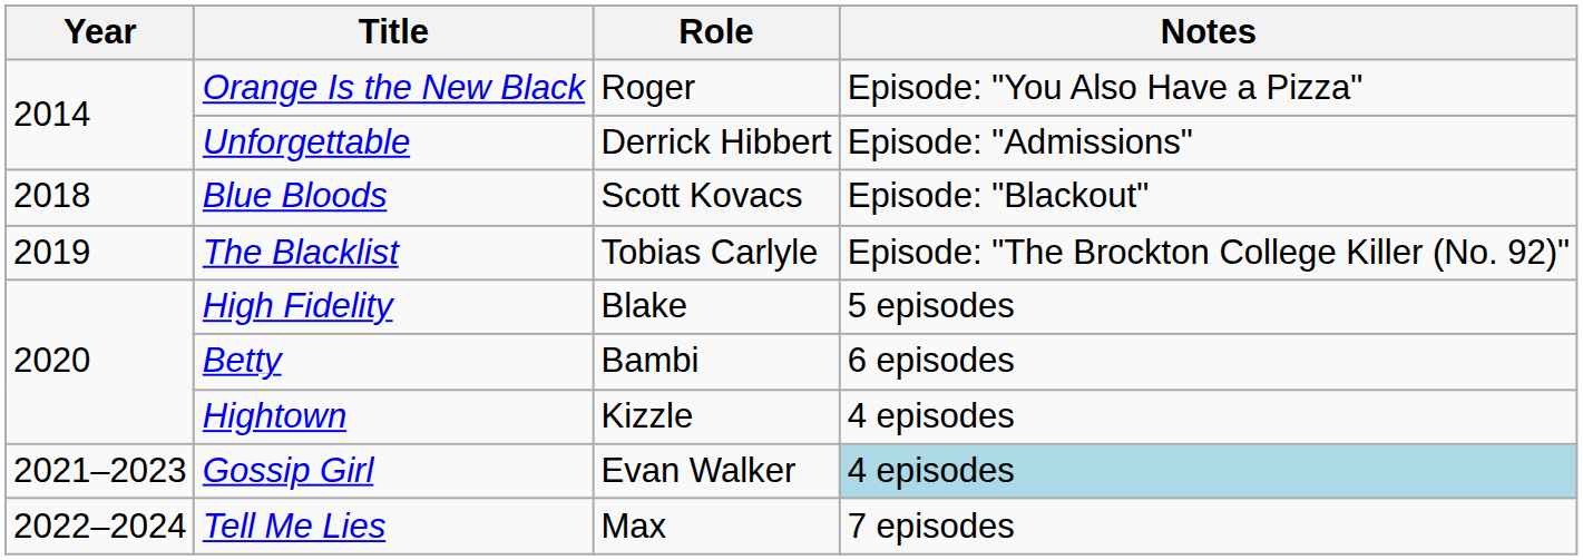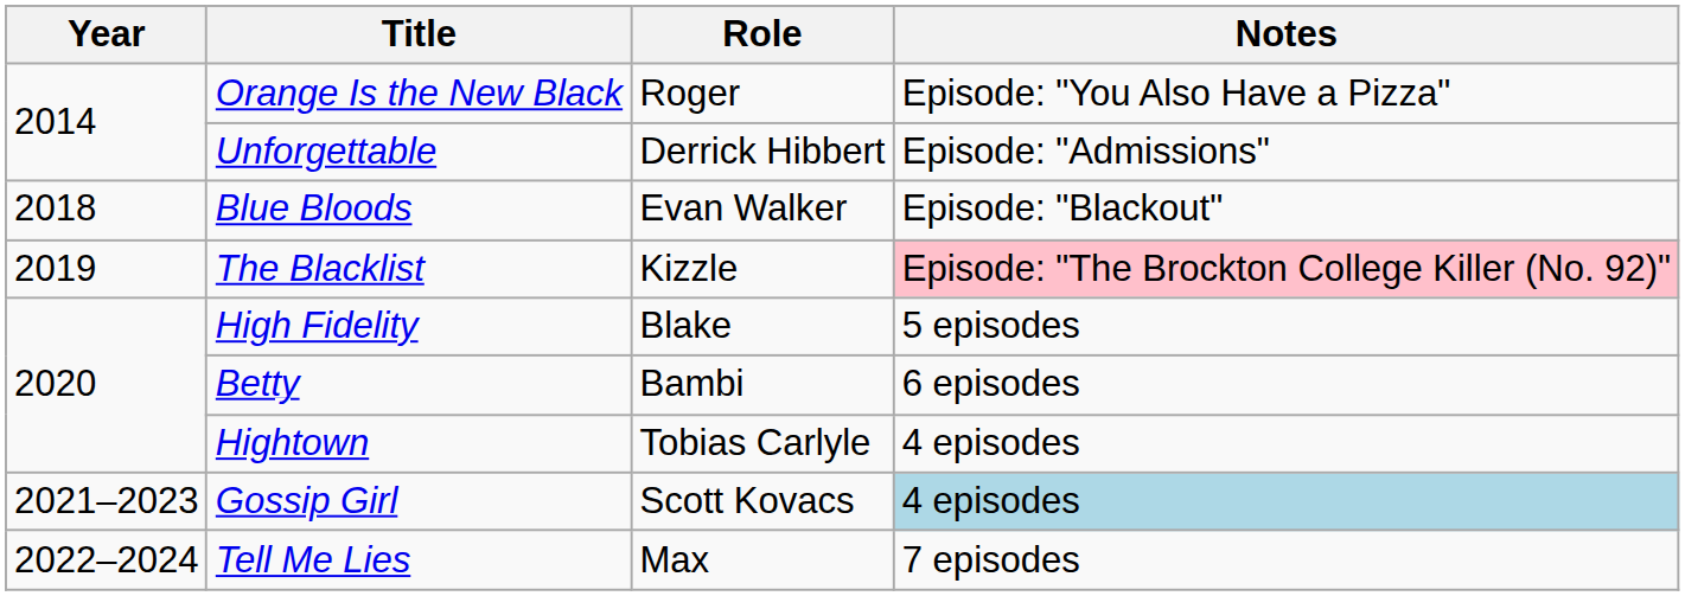Blue Bloods | Role: Scott Kovacs -> Evan Walker
The Blacklist | Role: Tobias Carlyle -> Kizzle
The Blacklist | Notes: no background -> pink background
Hightown | Role: Kizzle -> Tobias Carlyle
Gossip Girl | Role: Evan Walker -> Scott Kovacs
